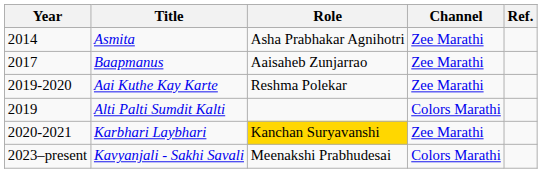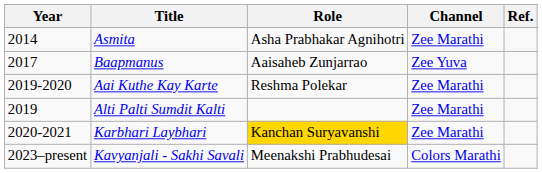Baapmanus | Channel: Zee Marathi -> Zee Yuva
Alti Palti Sumdit Kalti | Channel: Colors Marathi -> Zee Marathi
